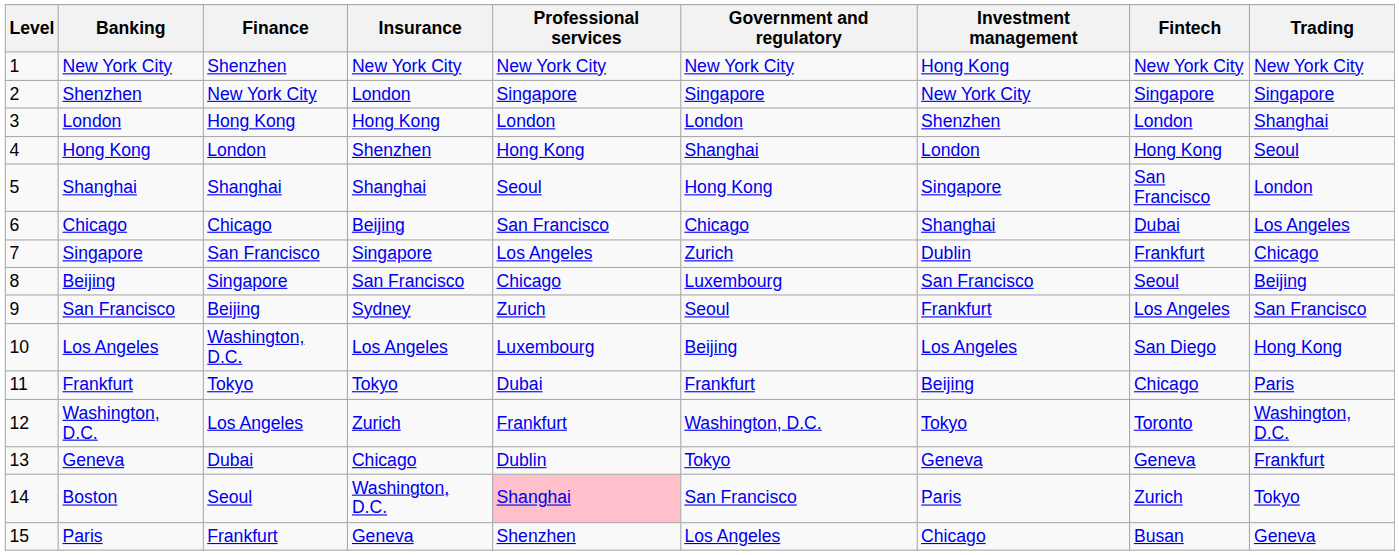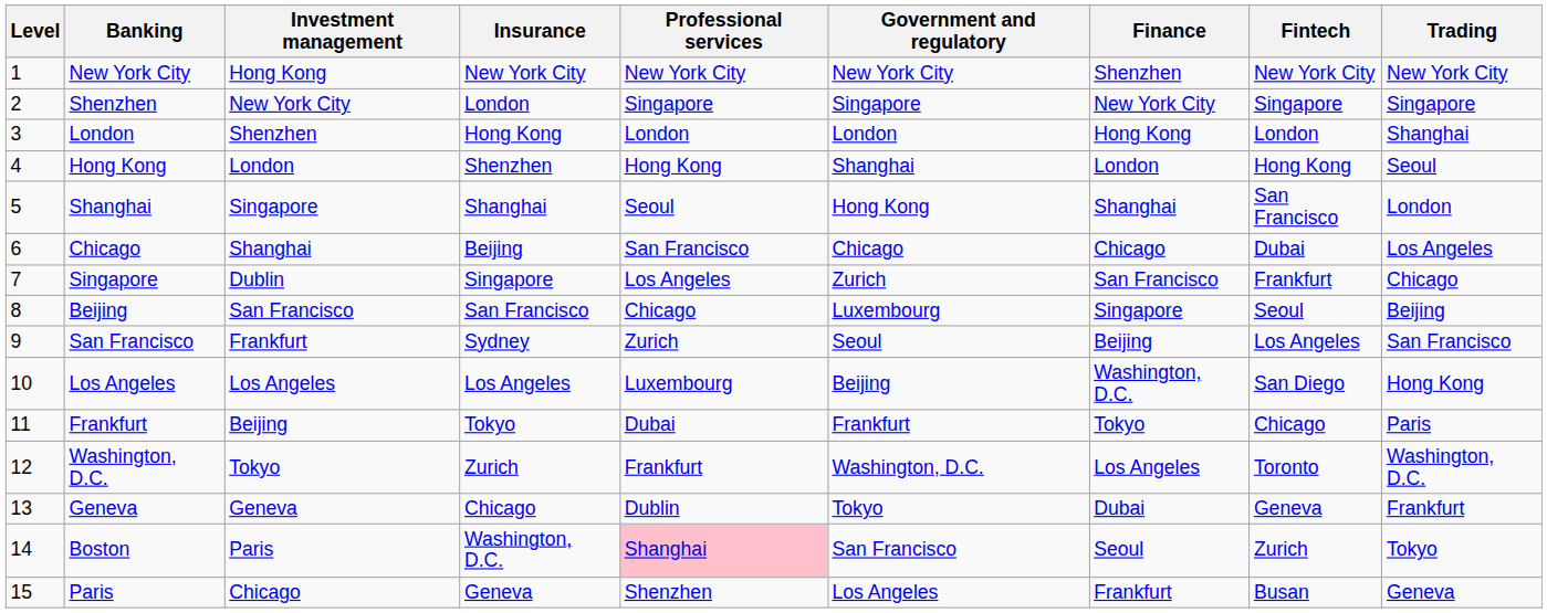columns swapped: Investment management <-> Finance
